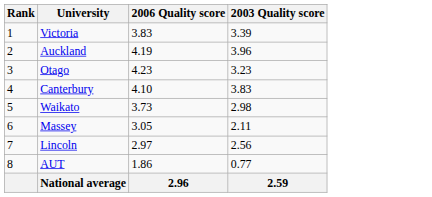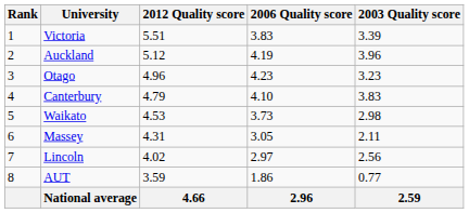+ column: 2012 Quality score | 5.51 | 5.12 | 4.96 | 4.79 | 4.53 | 4.31 | 4.02 | 3.59 | 4.66
